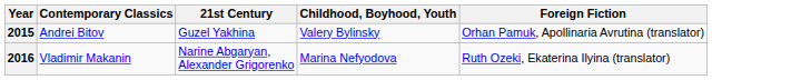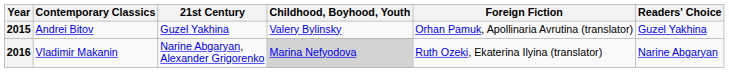+ column: Readers' Choice | Guzel Yakhina | Narine Abgaryan
2016 | Childhood, Boyhood, Youth: no background -> lightgrey background
